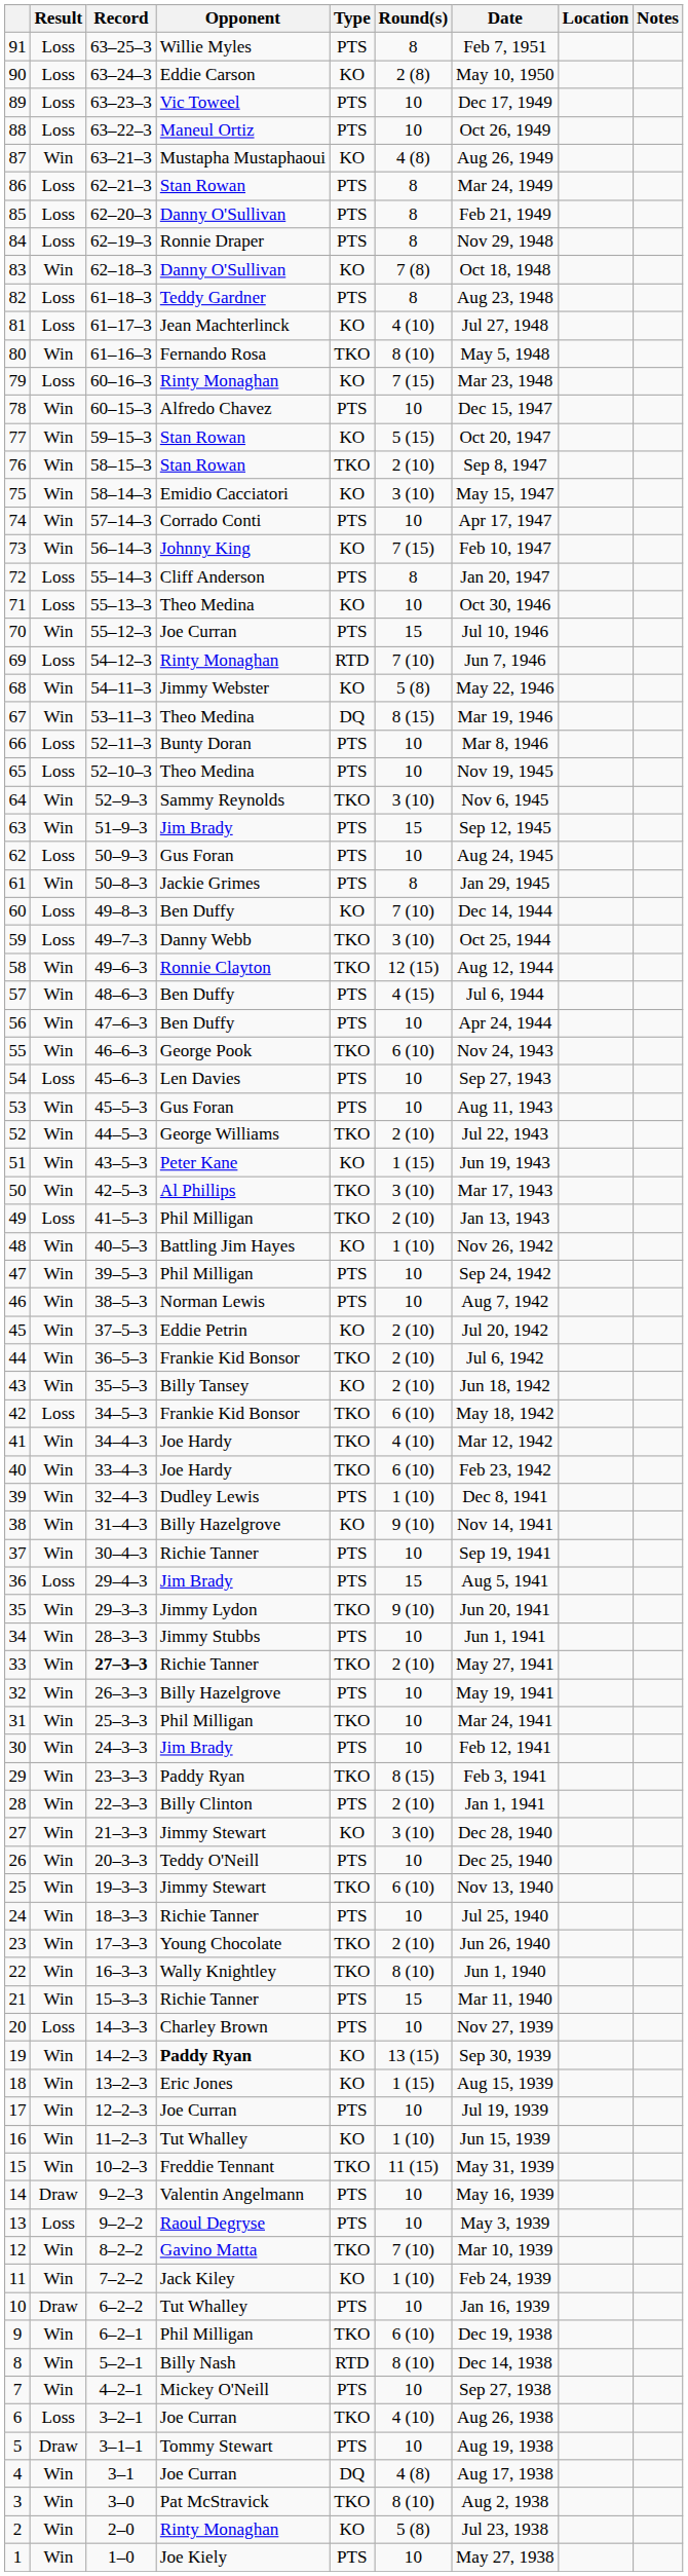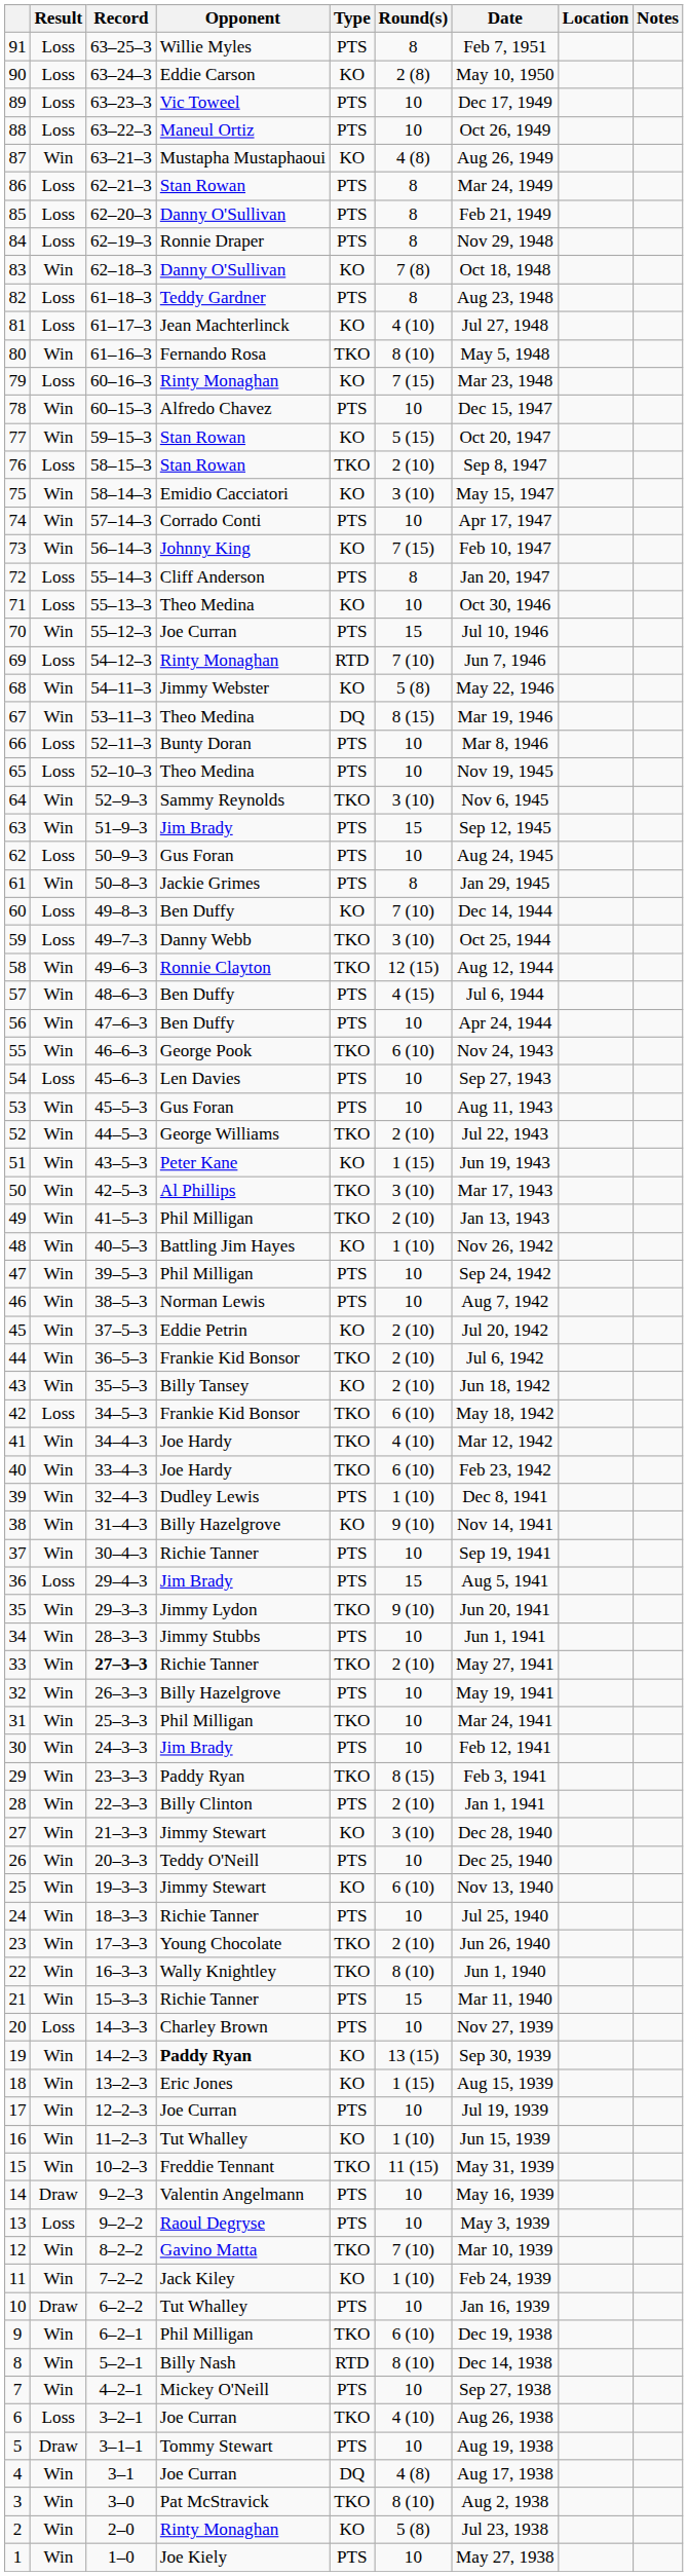76 | Result: Win -> Loss
49 | Result: Loss -> Win
25 | Type: TKO -> KO
